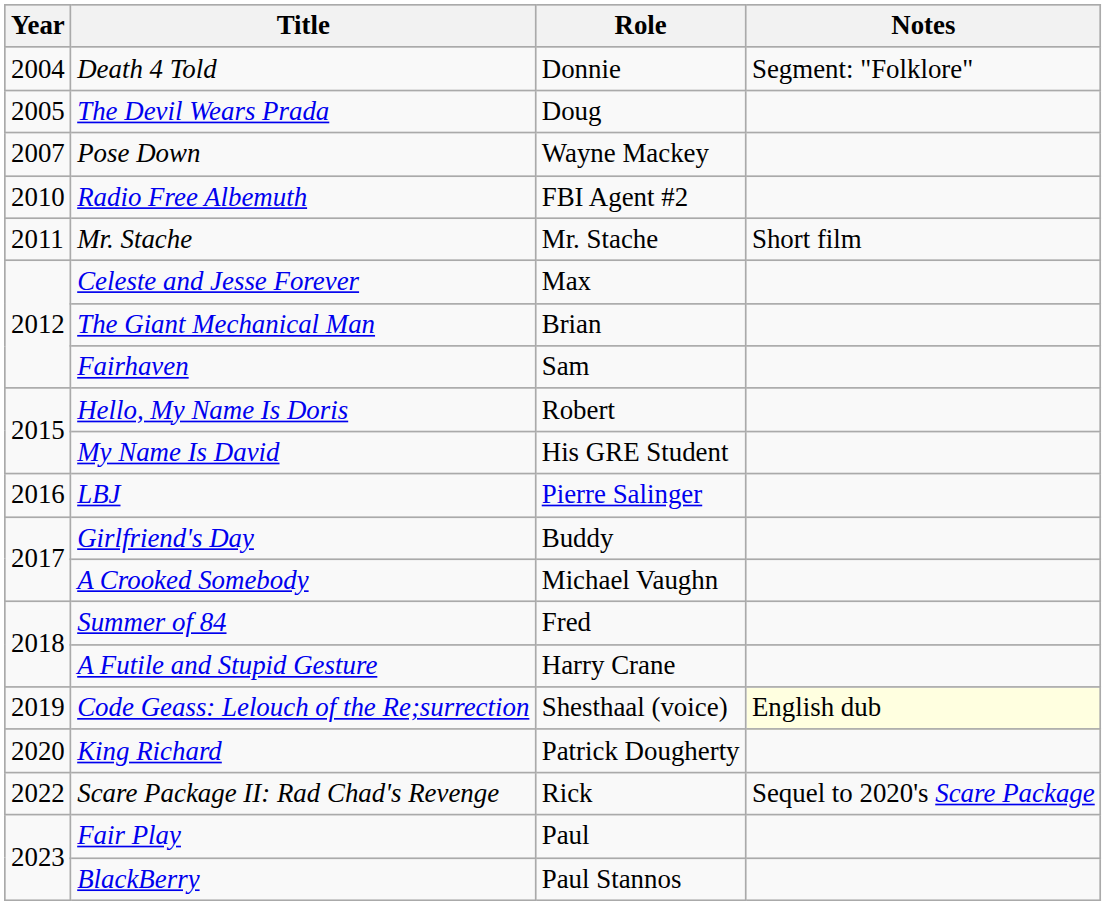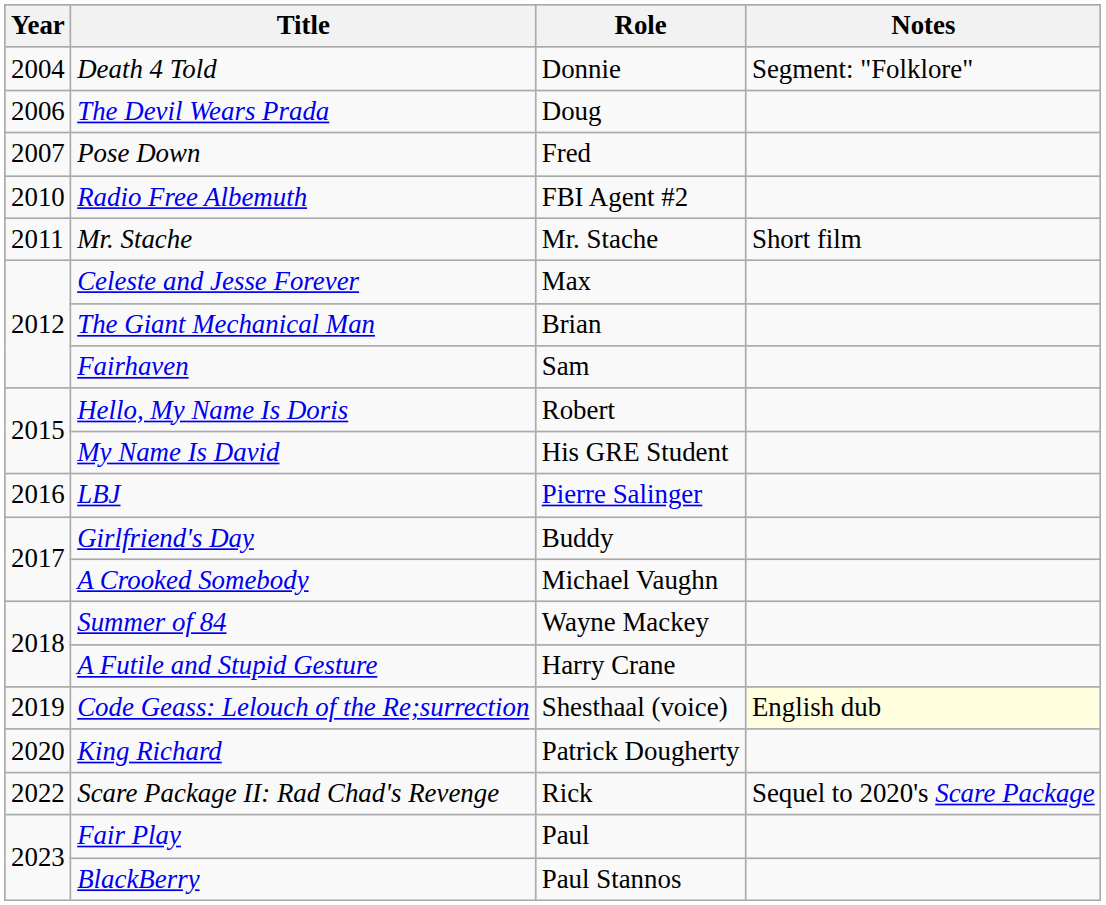The Devil Wears Prada | Year: 2005 -> 2006
Pose Down | Role: Wayne Mackey -> Fred
Summer of 84 | Role: Fred -> Wayne Mackey
